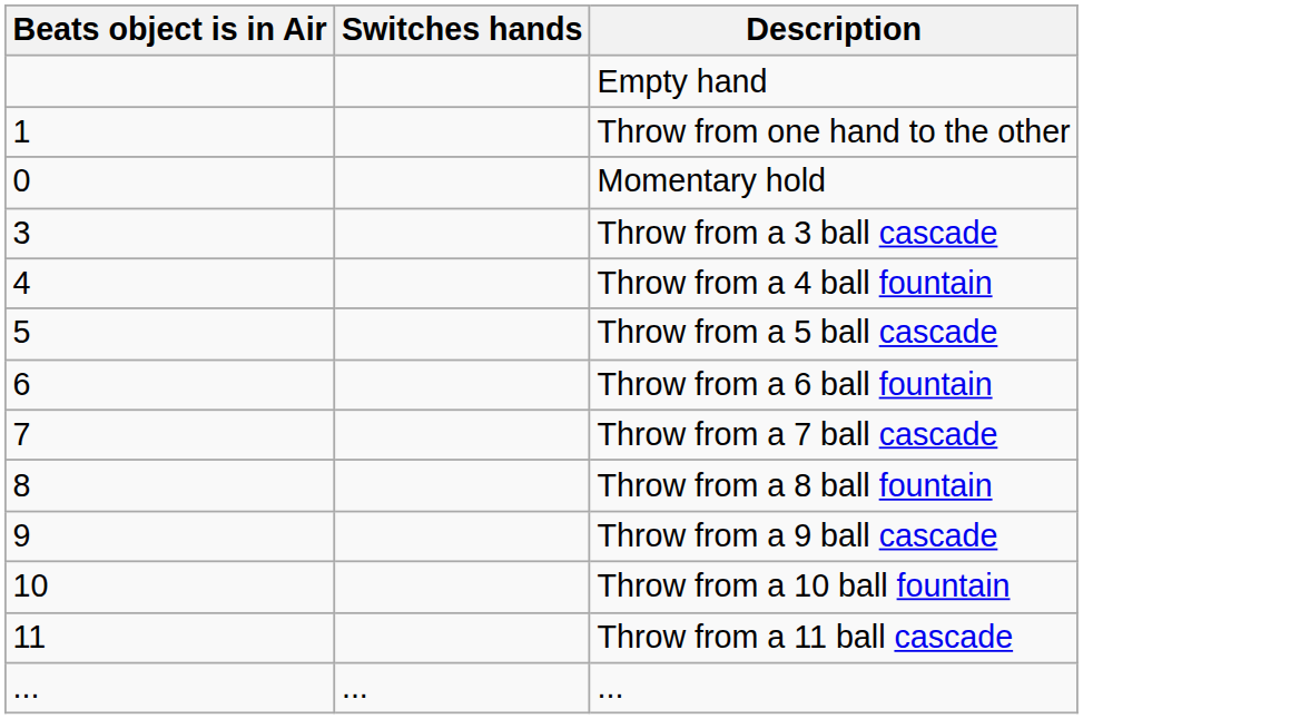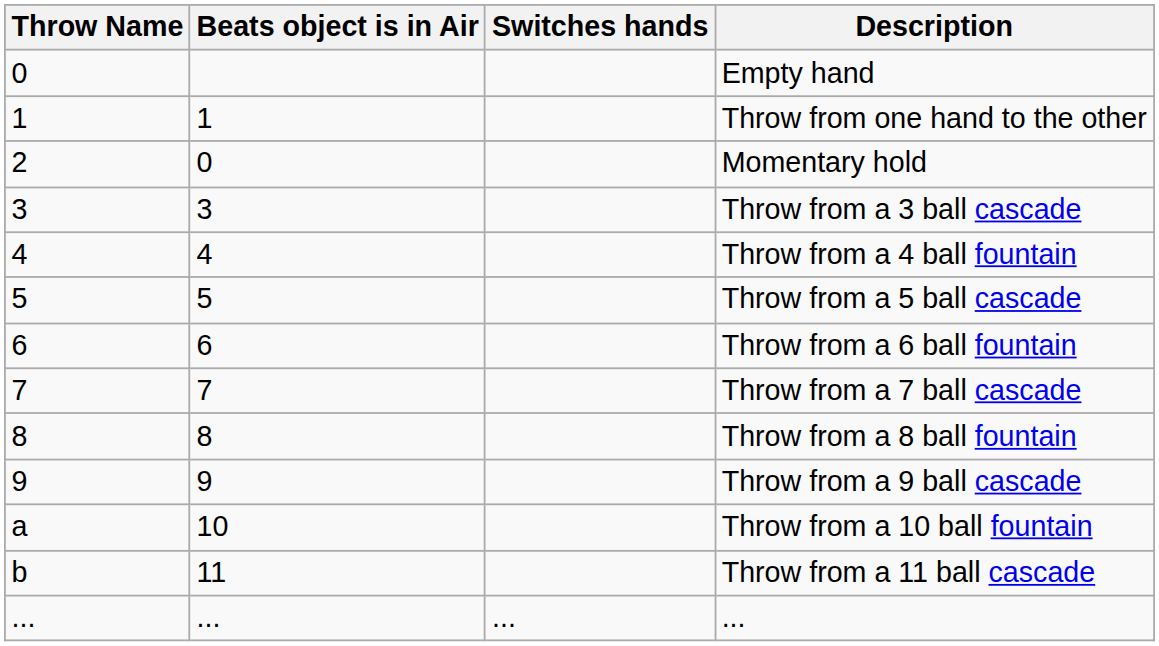+ column: Throw Name | 0 | 1 | 2 | 3 | 4 | 5 | 6 | 7 | 8 | 9 | a | b | ...
